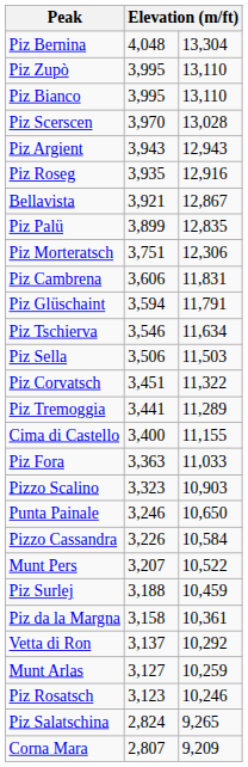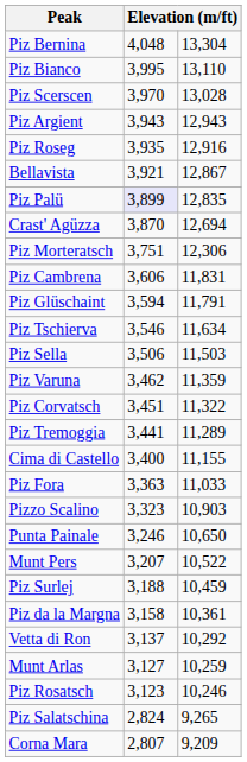- row: Piz Zupò | 3,995 | 13,110
Piz Palü | column 2: no background -> lavender background
+ row: Crast' Agüzza | 3,870 | 12,694
+ row: Piz Varuna | 3,462 | 11,359
- row: Pizzo Cassandra | 3,226 | 10,584
